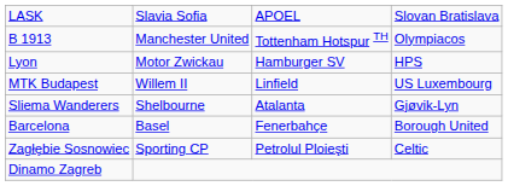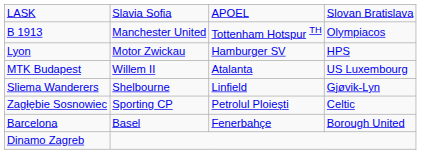MTK Budapest | column 3: Linfield -> Atalanta
Sliema Wanderers | column 3: Atalanta -> Linfield
rows swapped: Zagłębie Sosnowiec <-> Barcelona
